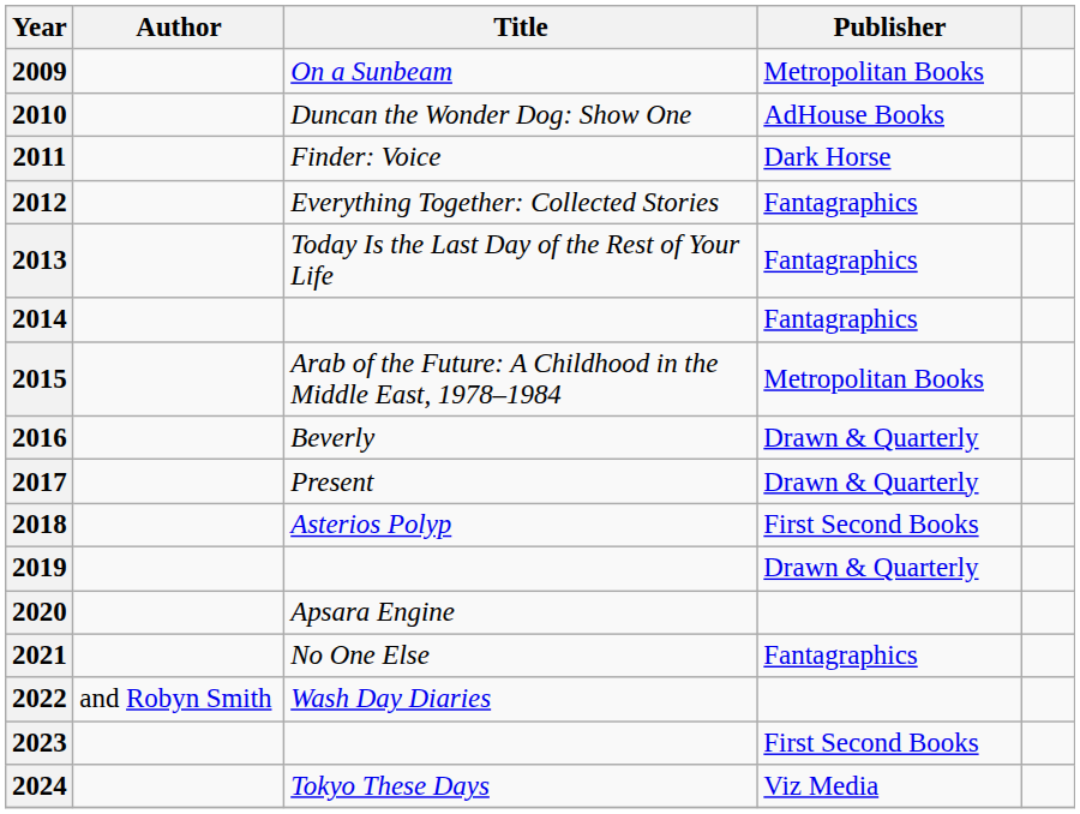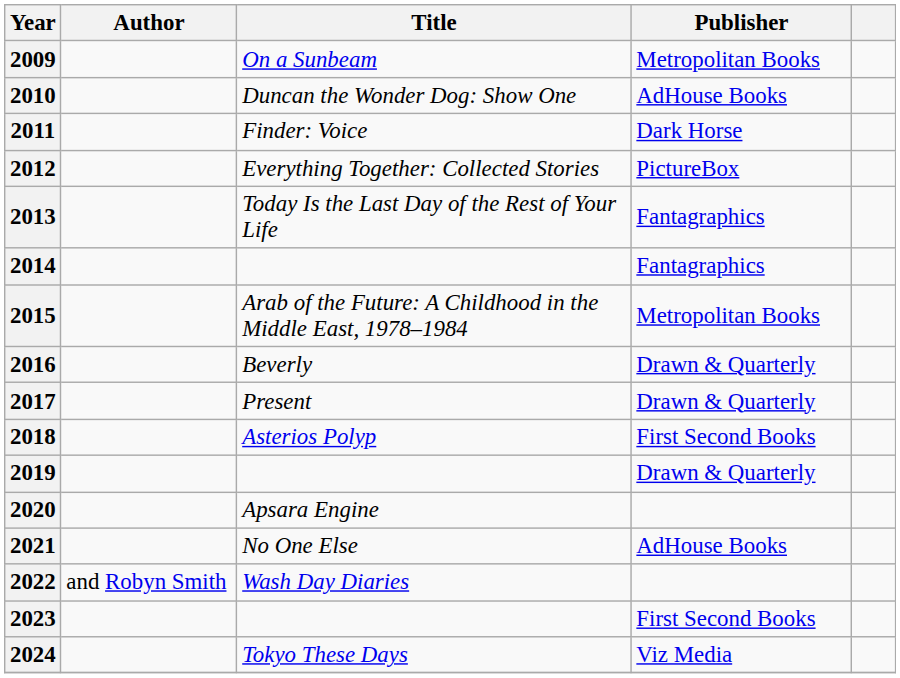2012 | Publisher: Fantagraphics -> PictureBox
2021 | Publisher: Fantagraphics -> AdHouse Books
